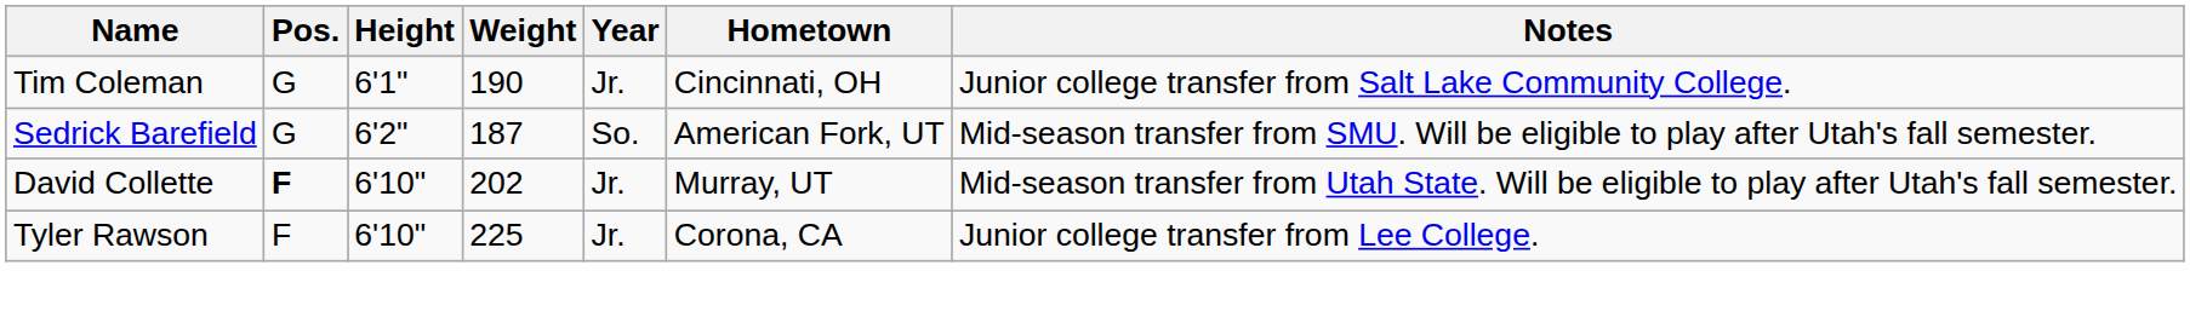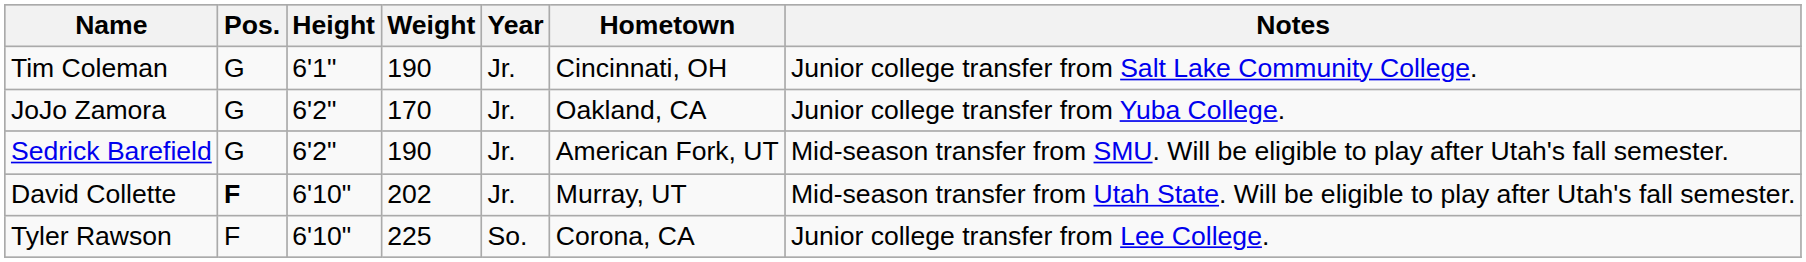+ row: JoJo Zamora | G | 6'2" | 170 | Jr. | Oakland, CA | Junior college transfer from Yuba College.
Sedrick Barefield | Weight: 187 -> 190
Sedrick Barefield | Year: So. -> Jr.
Tyler Rawson | Year: Jr. -> So.
